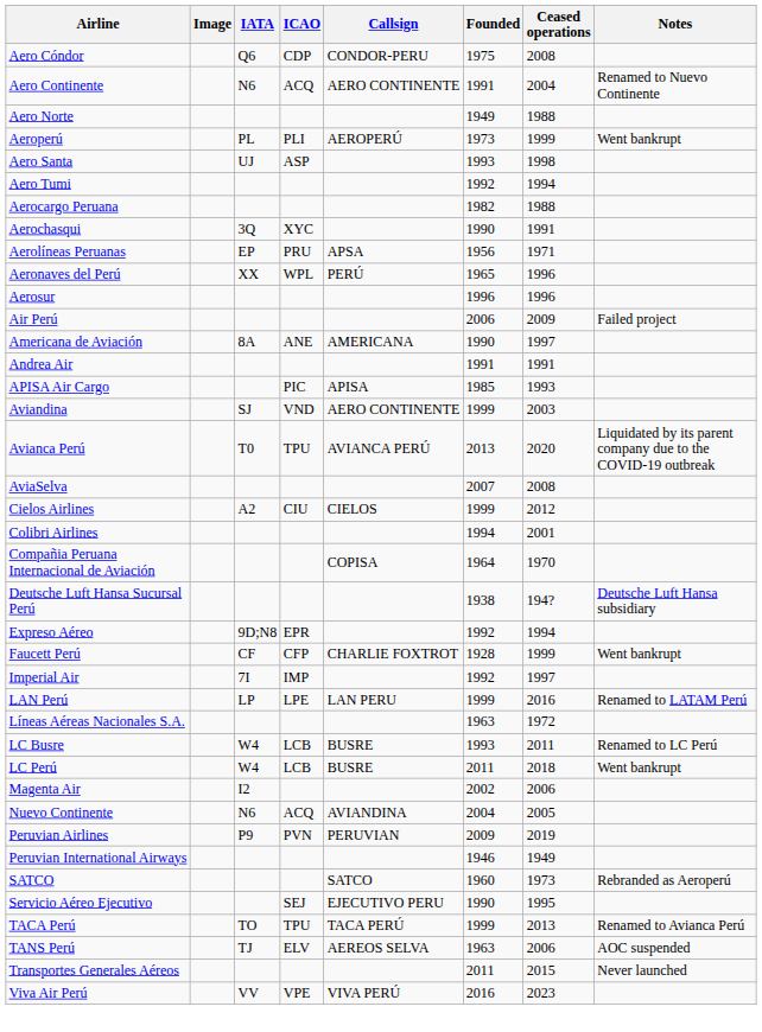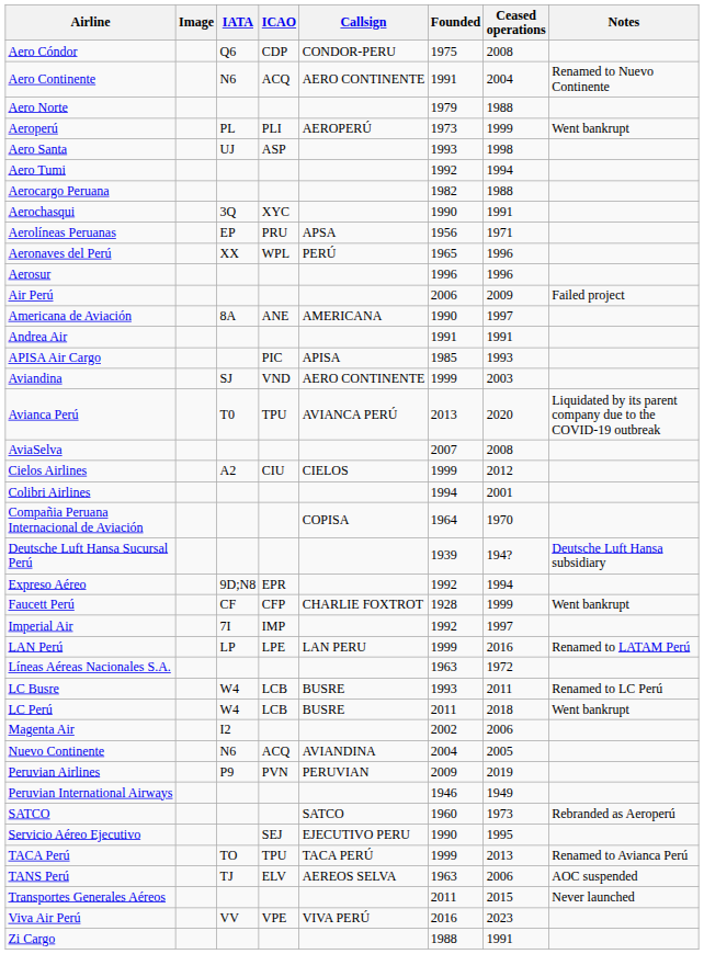Aero Norte | Founded: 1949 -> 1979
Deutsche Luft Hansa Sucursal Perú | Founded: 1938 -> 1939
+ row: Zi Cargo | 1988 | 1991
